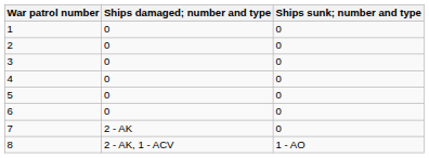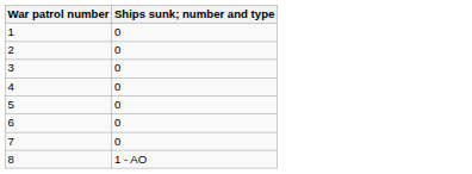- column: Ships damaged; number and type | 0 | 0 | 0 | 0 | 0 | 0 | 2 - AK | 2 - AK, 1 - ACV
